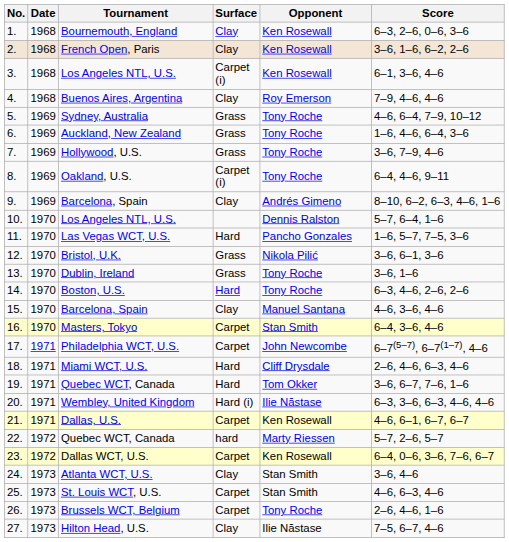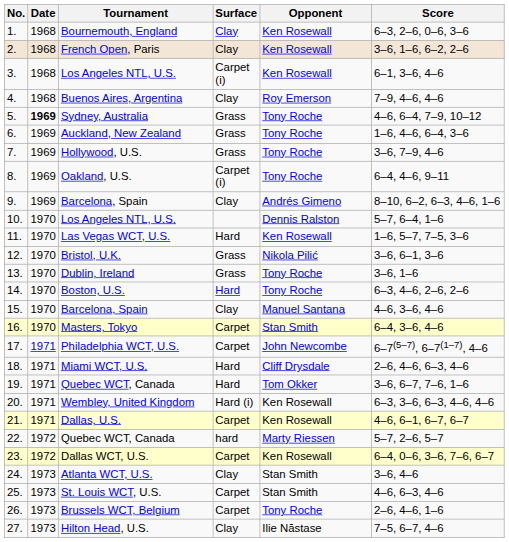5. | Date: normal -> bold
11. | Opponent: Pancho Gonzales -> Ken Rosewall
20. | Opponent: Ilie Năstase -> Ken Rosewall
